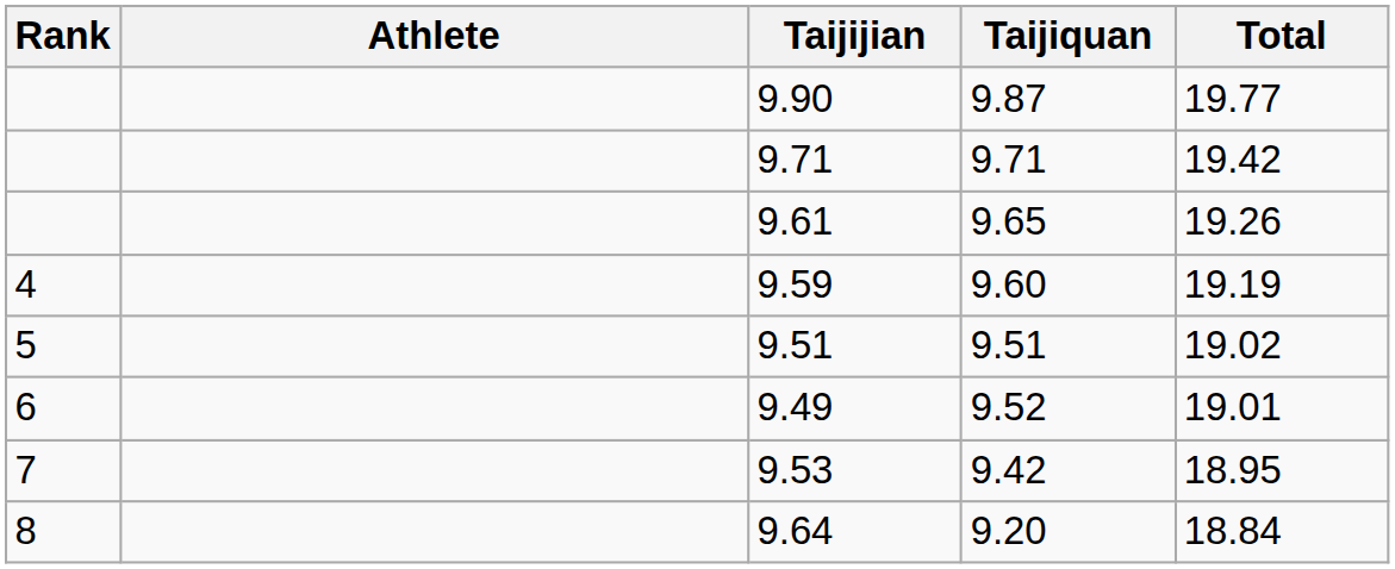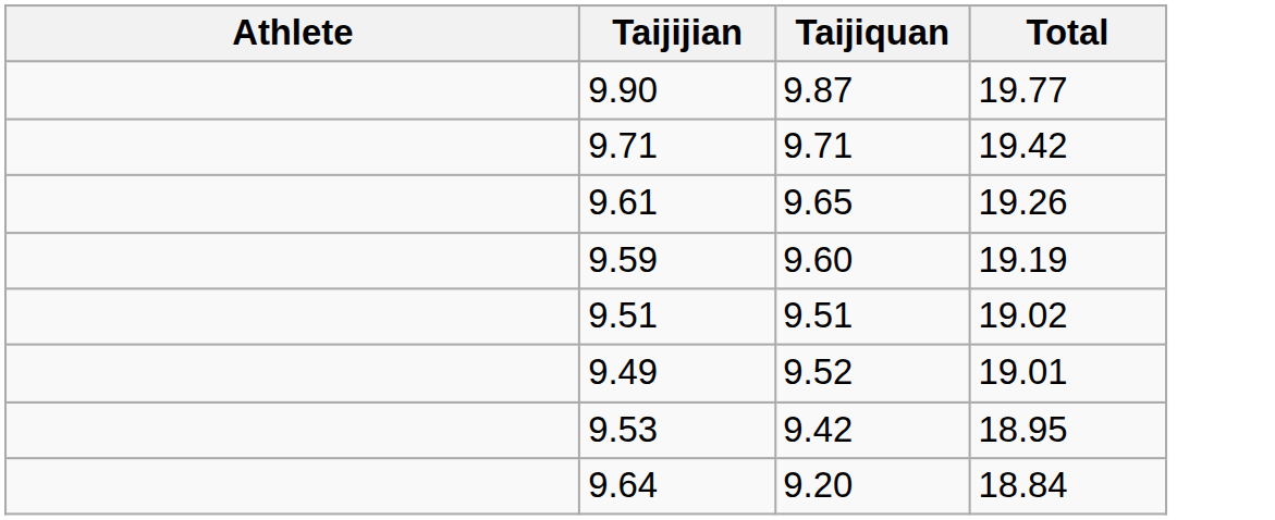- column: Rank | 4 | 5 | 6 | 7 | 8
